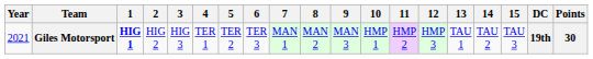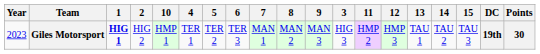columns swapped: 3 <-> 10
Giles Motorsport | Year: 2021 -> 2023
